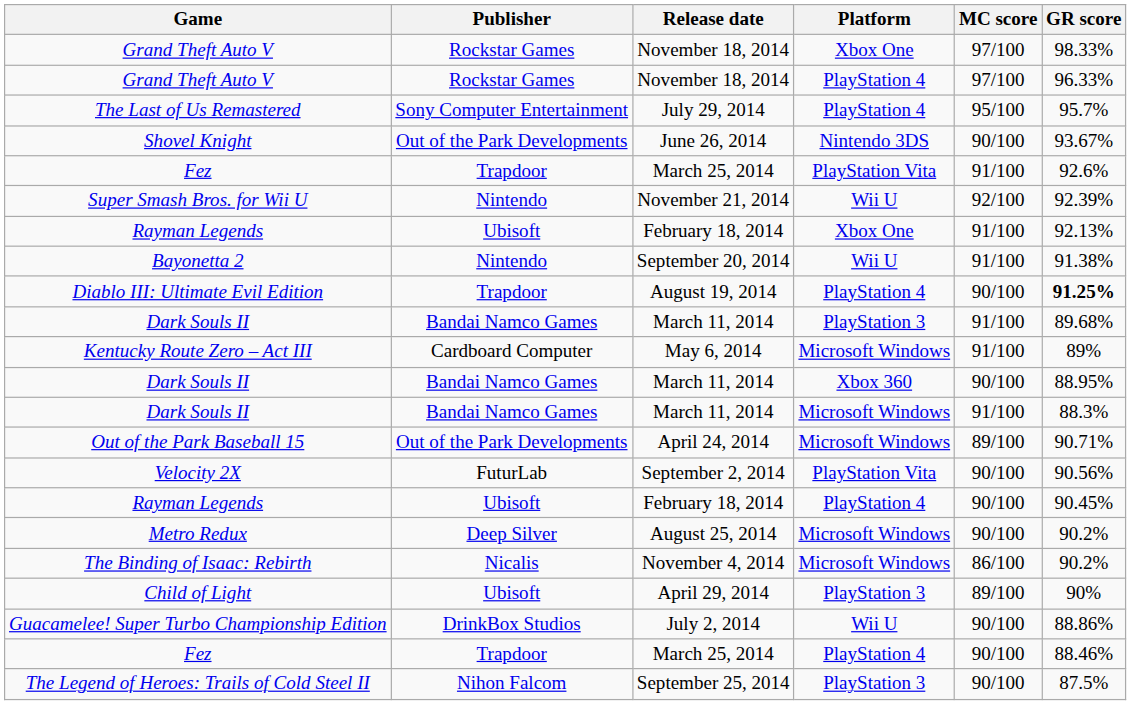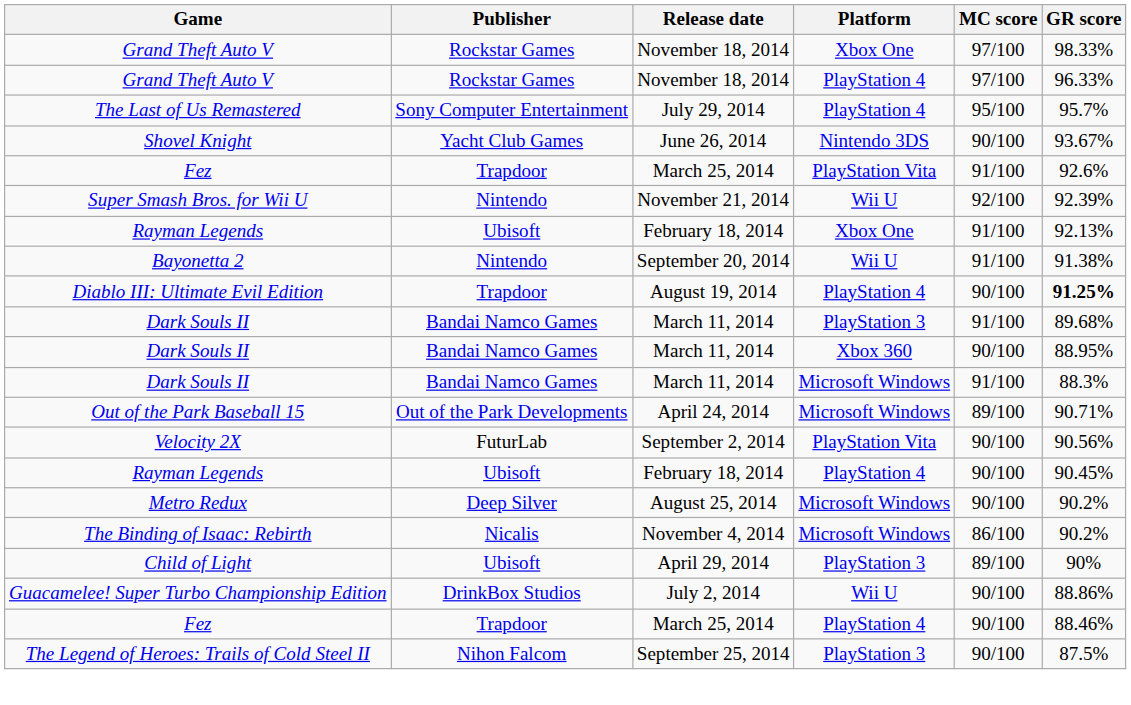Shovel Knight | Publisher: Out of the Park Developments -> Yacht Club Games
- row: Kentucky Route Zero – Act III | Cardboard Computer | May 6, 2014 | Microsoft Windows | 91/100 | 89%
